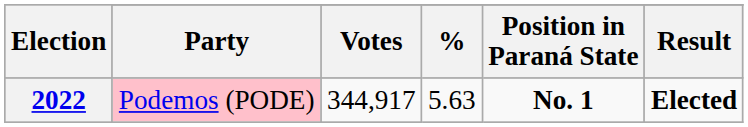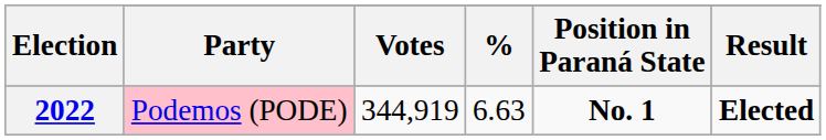2022 | Votes: 344,917 -> 344,919
2022 | %: 5.63 -> 6.63
